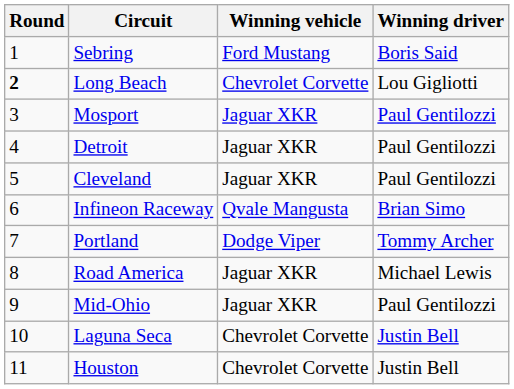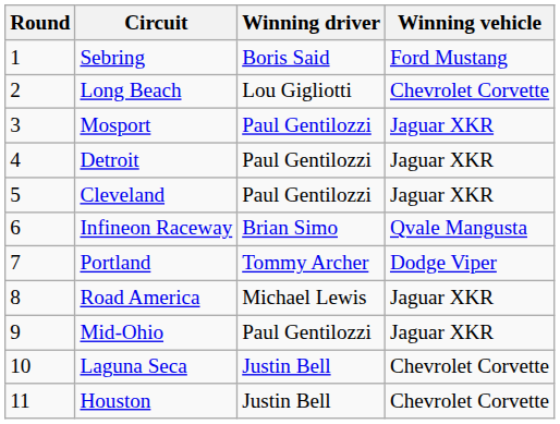columns swapped: Winning driver <-> Winning vehicle
Long Beach | Round: bold -> normal
